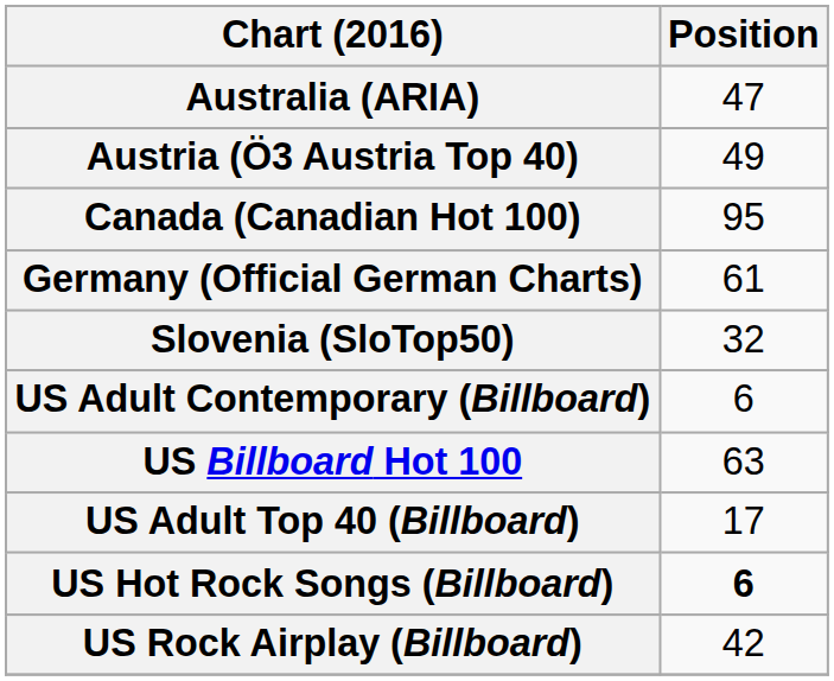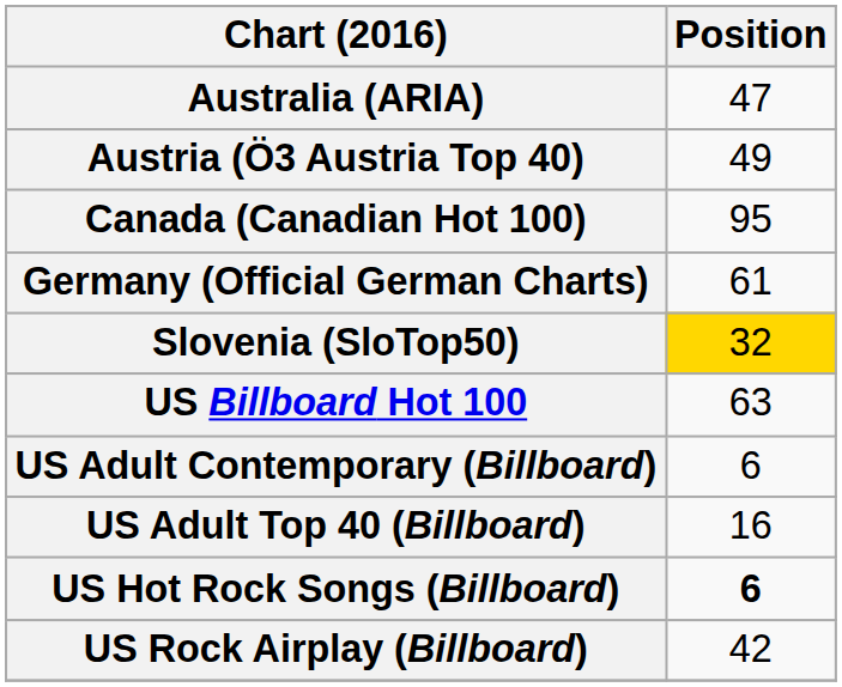Slovenia (SloTop50) | Position: no background -> gold background
rows swapped: US Billboard Hot 100 <-> US Adult Contemporary (Billboard)
US Adult Top 40 (Billboard) | Position: 17 -> 16
